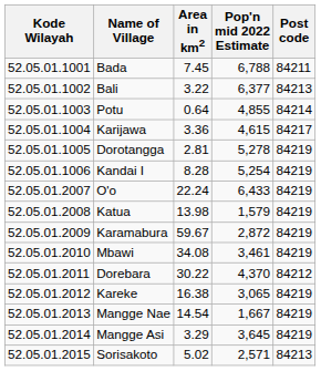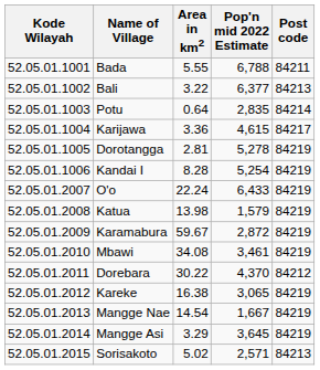Bada | Area in km2: 7.45 -> 5.55
Potu | Pop'n mid 2022 Estimate: 4,855 -> 2,835
